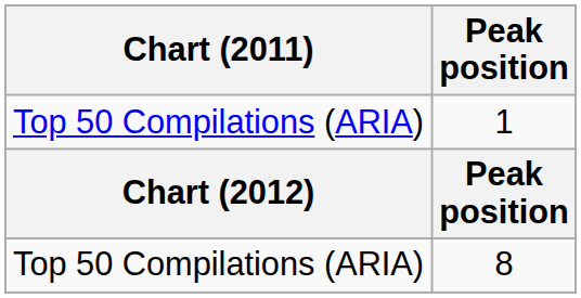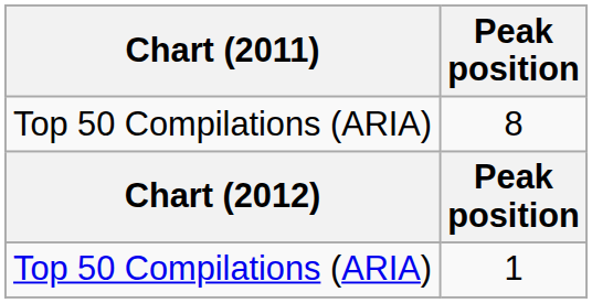rows swapped: 1 <-> 8
